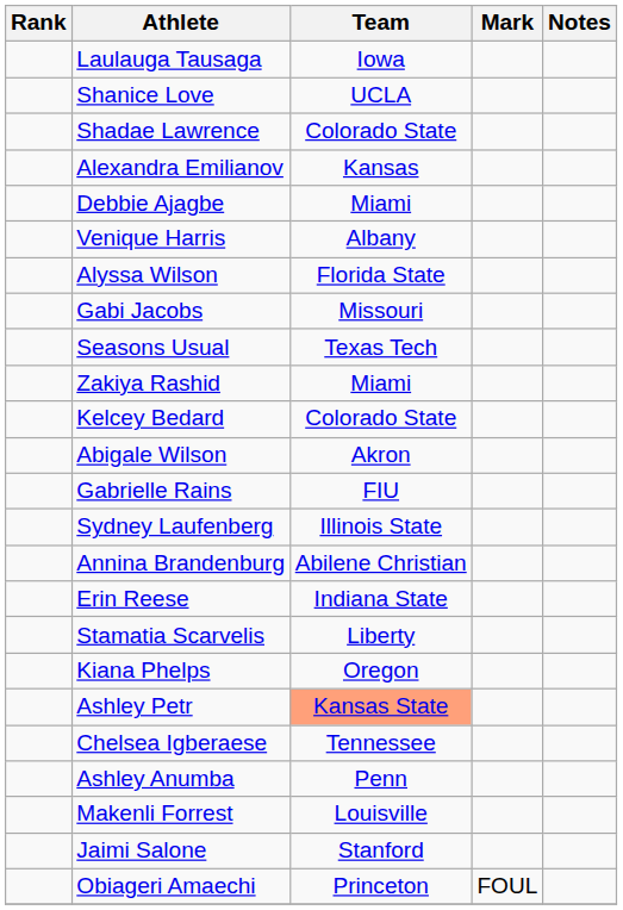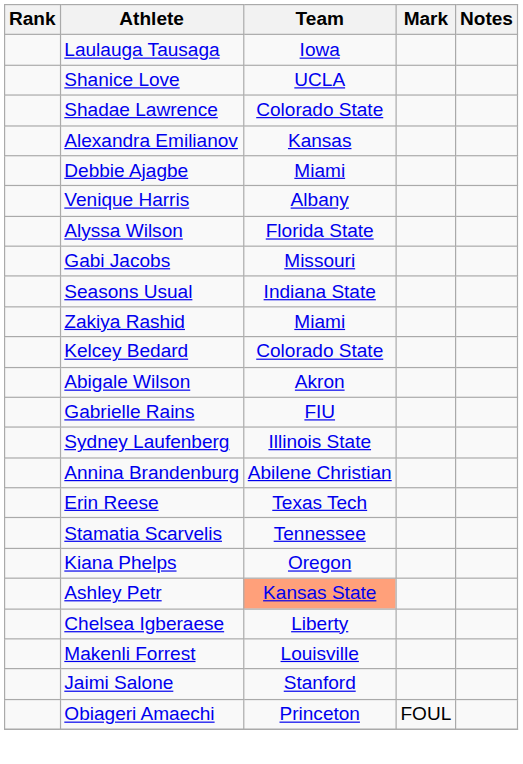Seasons Usual | Team: Texas Tech -> Indiana State
Erin Reese | Team: Indiana State -> Texas Tech
Stamatia Scarvelis | Team: Liberty -> Tennessee
Chelsea Igberaese | Team: Tennessee -> Liberty
- row: Ashley Anumba | Penn
